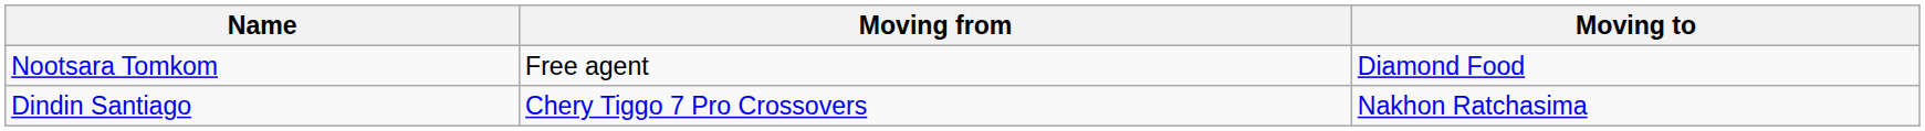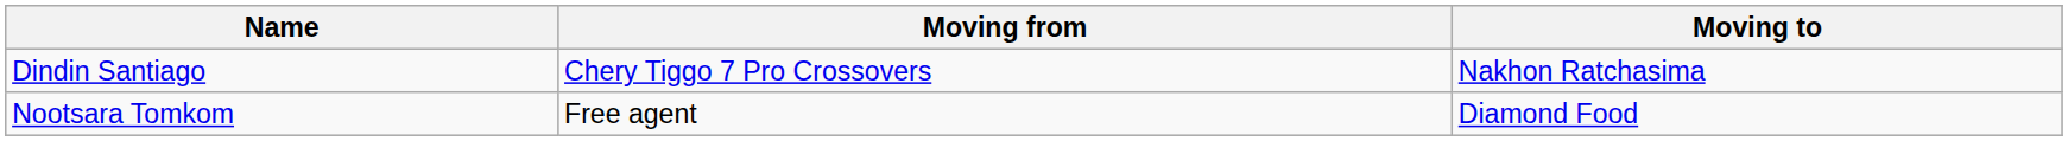rows swapped: Nootsara Tomkom <-> Dindin Santiago
